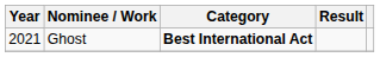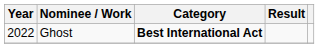Ghost | Year: 2021 -> 2022
